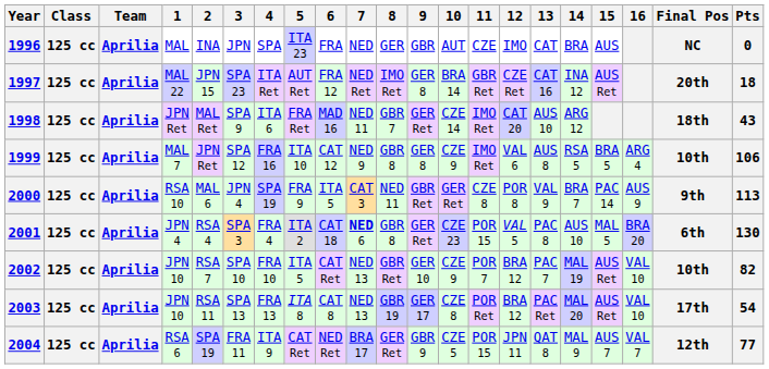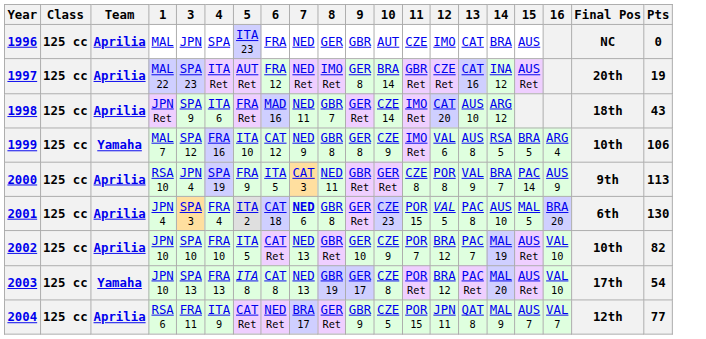- column: 2 | INA | JPN 15 | MAL Ret | JPN Ret | MAL 6 | RSA 4 | RSA 7 | RSA 11 | SPA 19
1997 | Pts: 18 -> 19
1999 | Team: Aprilia -> Yamaha
2003 | Team: Aprilia -> Yamaha
